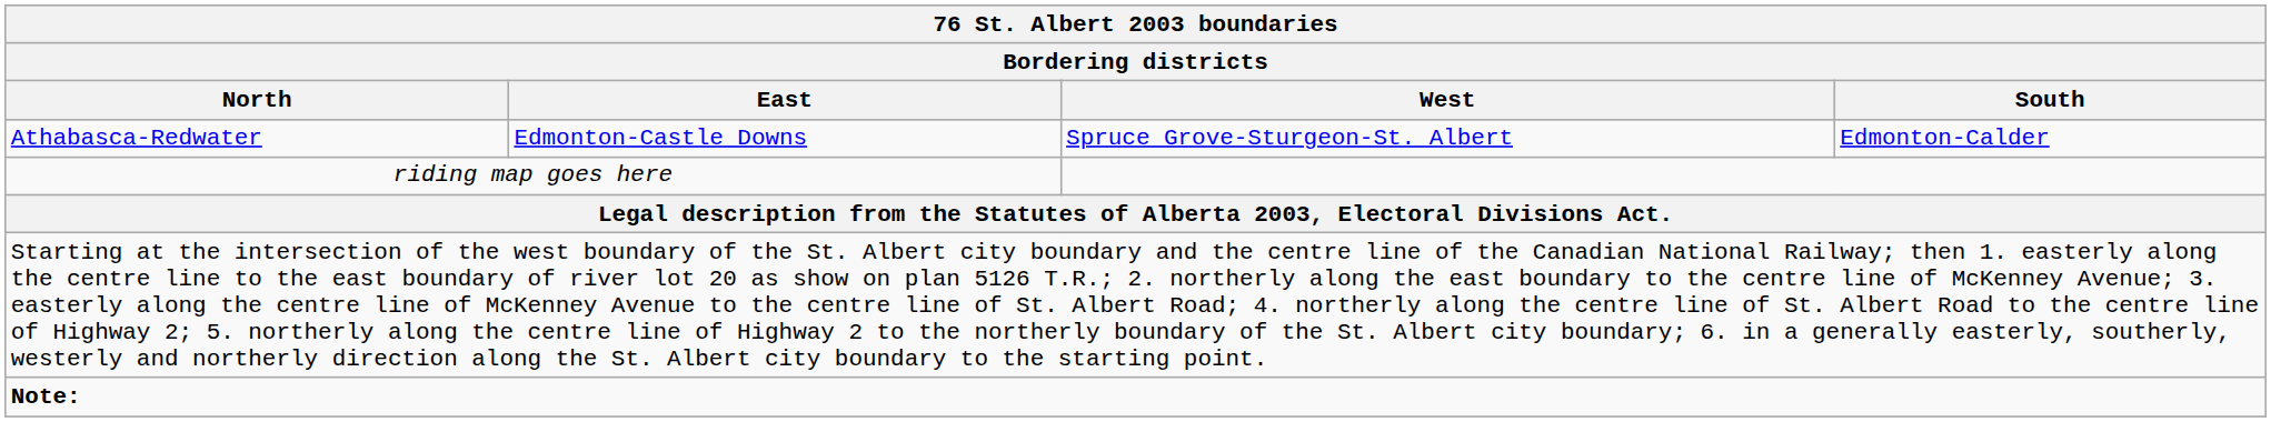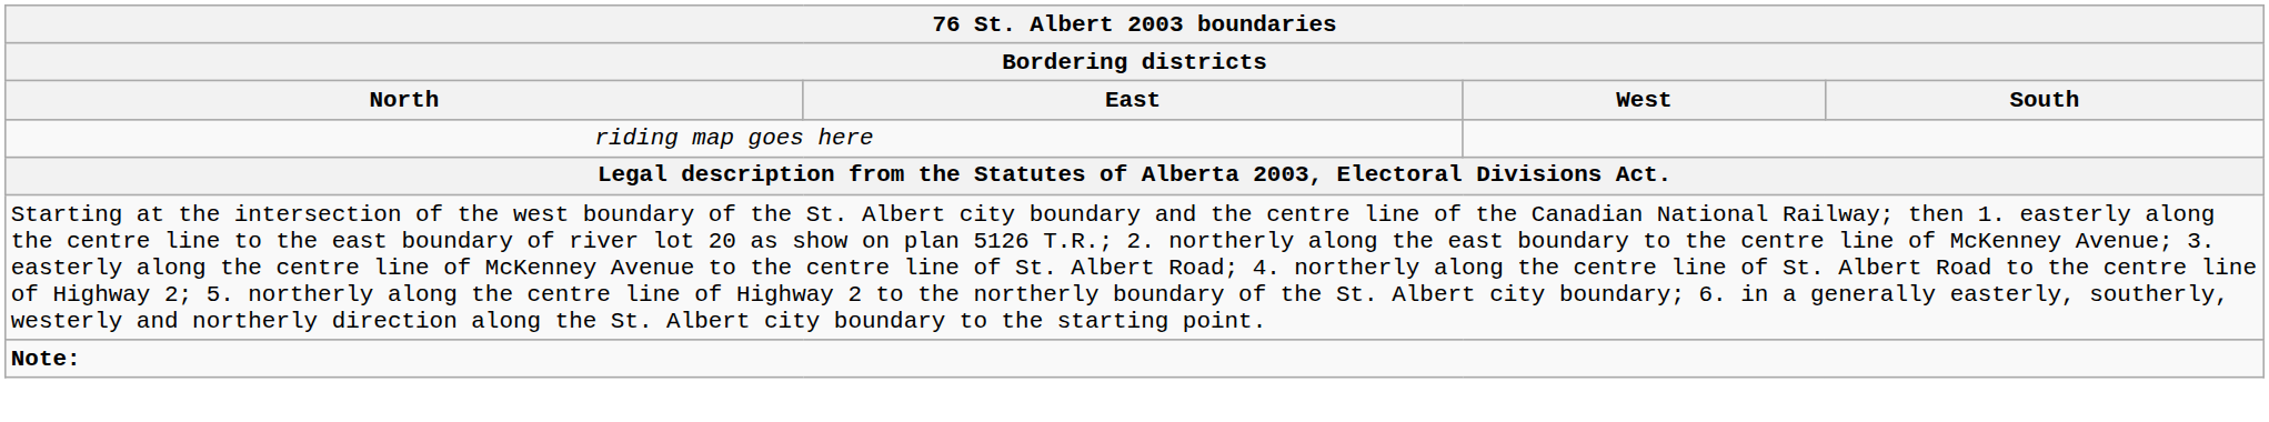- row: Athabasca-Redwater | Edmonton-Castle Downs | Spruce Grove-Sturgeon-St. Albert | Edmonton-Calder
